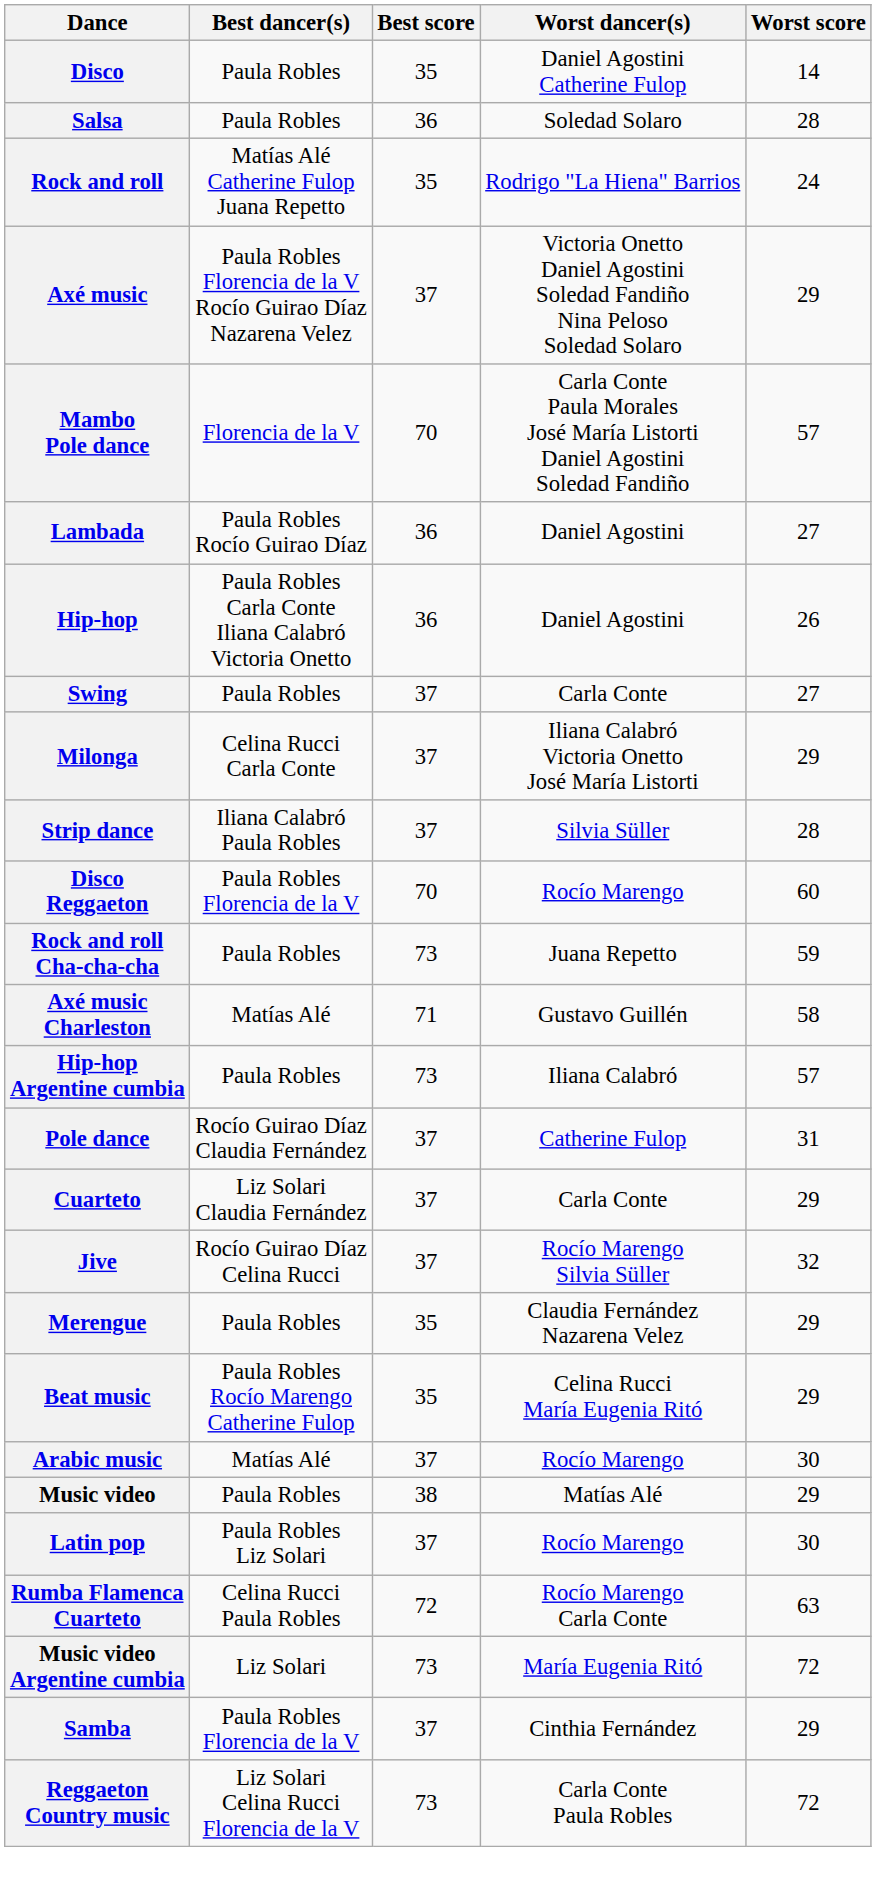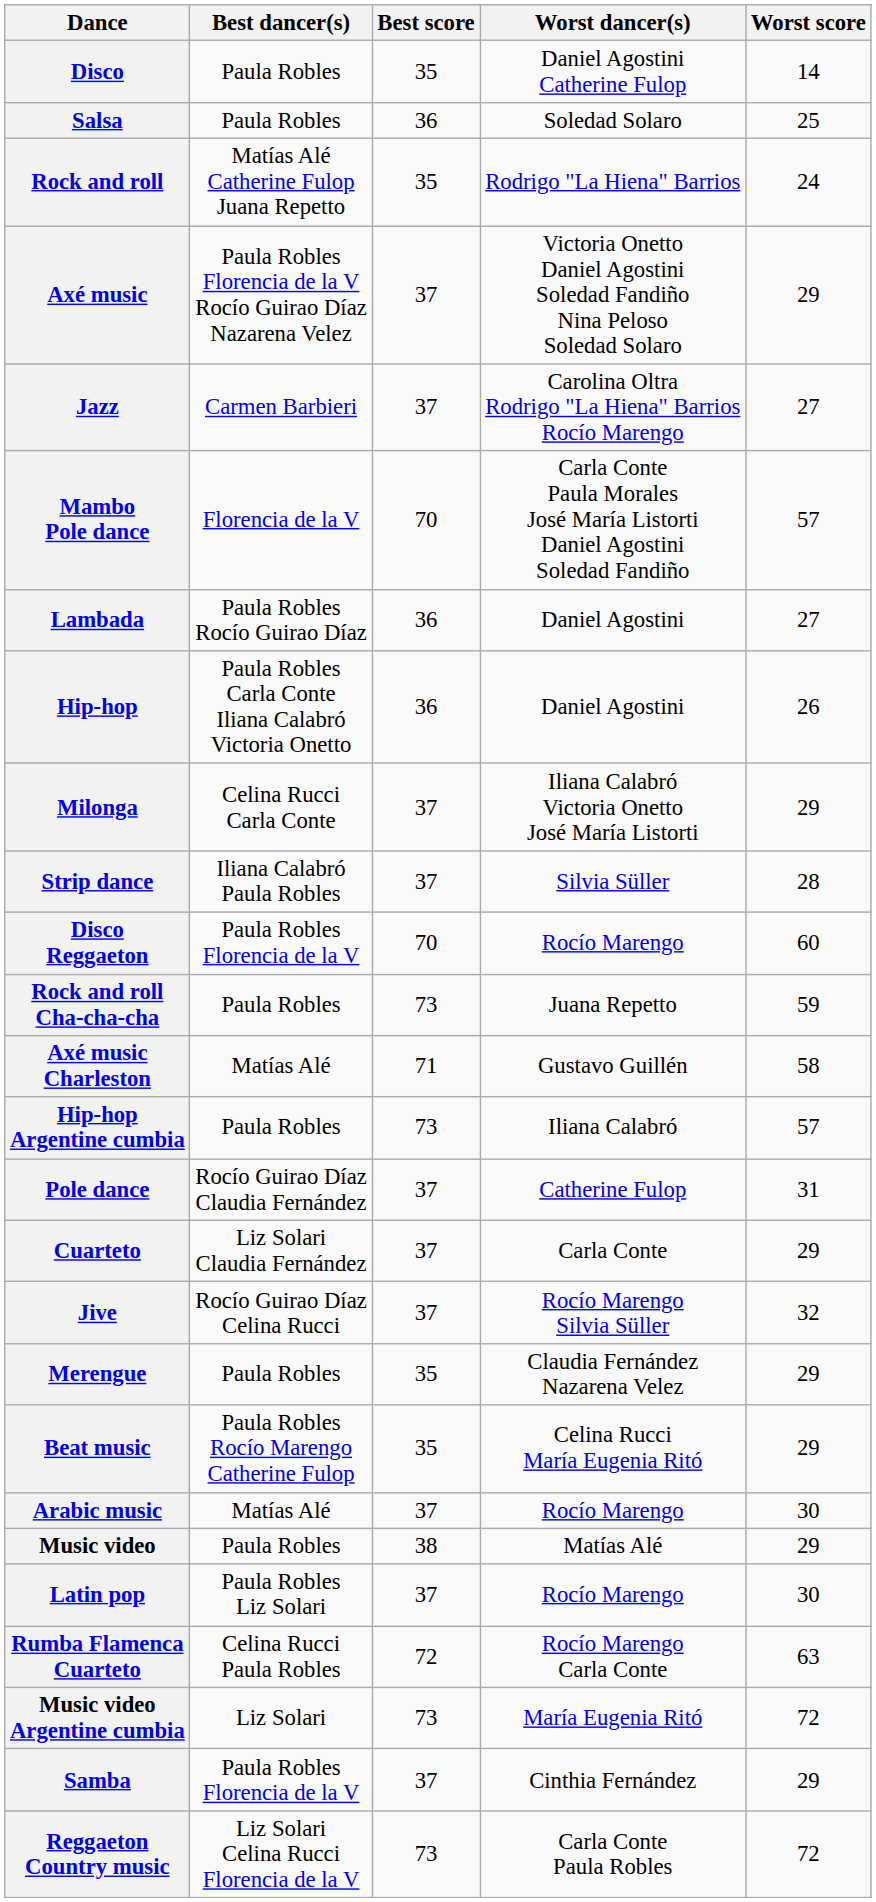Salsa | Worst score: 28 -> 25
+ row: Jazz | Carmen Barbieri | 37 | Carolina Oltra Rodrigo "La Hiena" Barrios Rocío Marengo | 27
- row: Swing | Paula Robles | 37 | Carla Conte | 27
